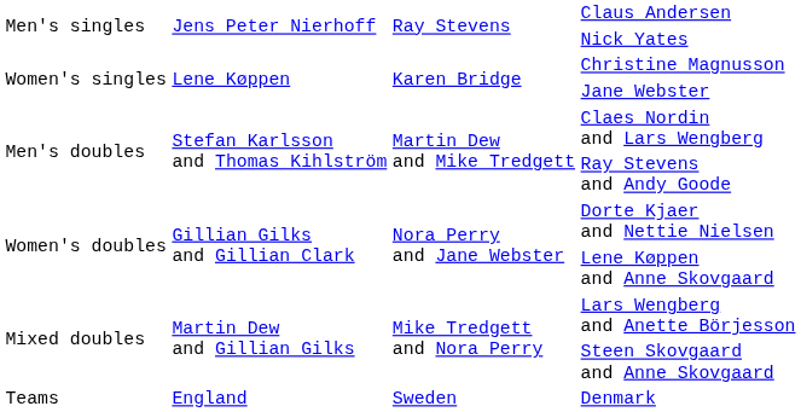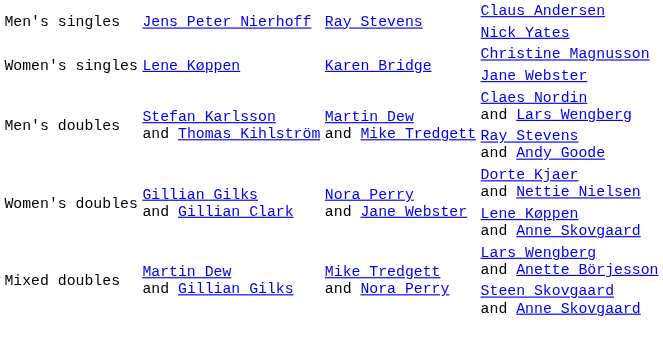- row: Teams | England | Sweden | Denmark
